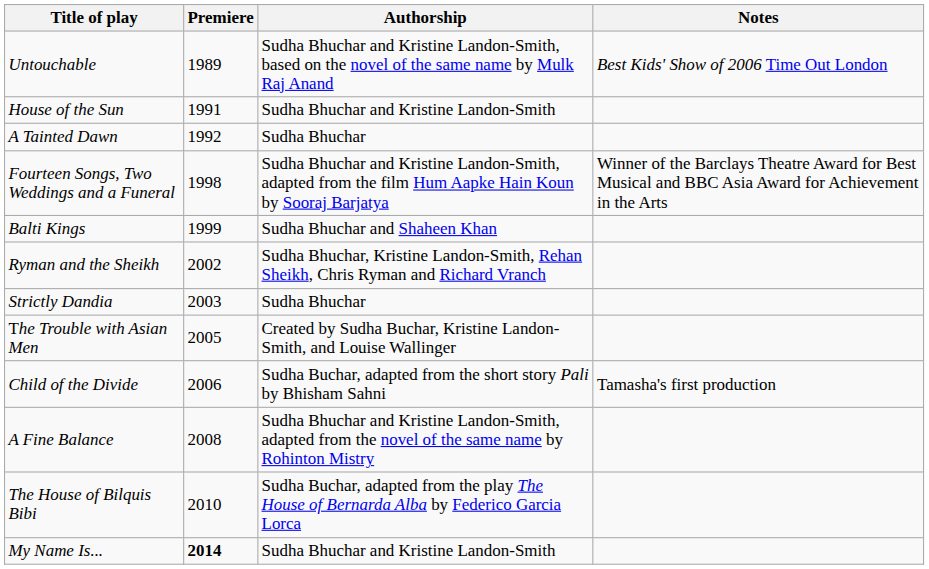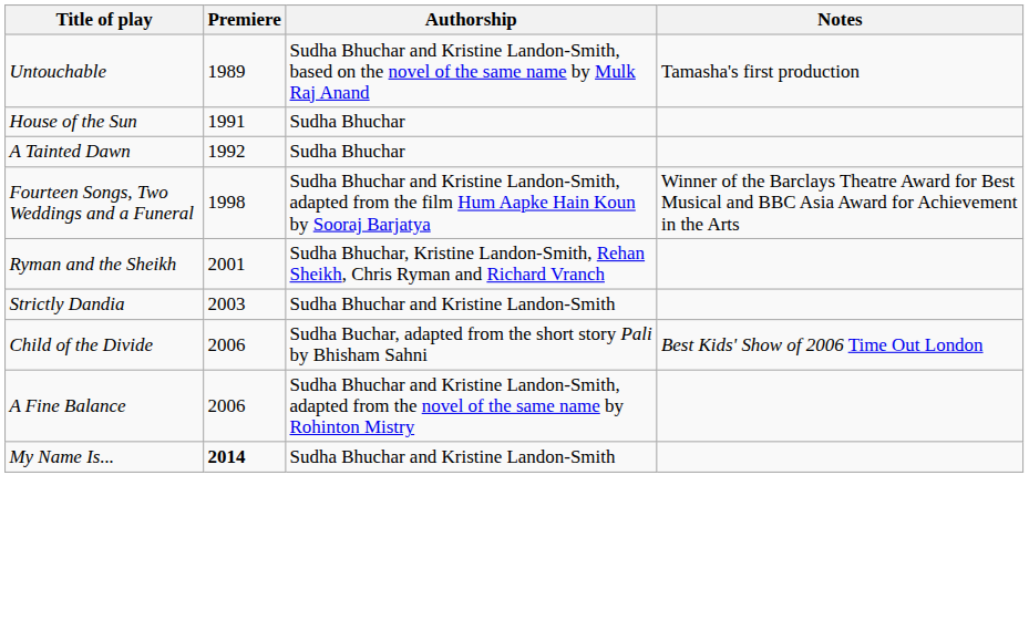Untouchable | Notes: Best Kids' Show of 2006 Time Out London -> Tamasha's first production
House of the Sun | Authorship: Sudha Bhuchar and Kristine Landon-Smith -> Sudha Bhuchar
- row: Balti Kings | 1999 | Sudha Bhuchar and Shaheen Khan
Ryman and the Sheikh | Premiere: 2002 -> 2001
Strictly Dandia | Authorship: Sudha Bhuchar -> Sudha Bhuchar and Kristine Landon-Smith
- row: The Trouble with Asian Men | 2005 | Created by Sudha Buchar, Kristine Landon-Smith, and Louise Wallinger
Child of the Divide | Notes: Tamasha's first production -> Best Kids' Show of 2006 Time Out London
A Fine Balance | Premiere: 2008 -> 2006
- row: The House of Bilquis Bibi | 2010 | Sudha Buchar, adapted from the play The House of Bernarda Alba by Federico Garcia Lorca
